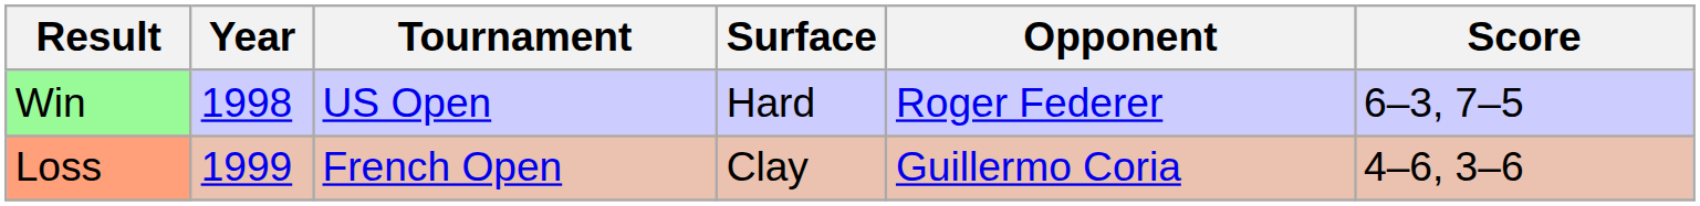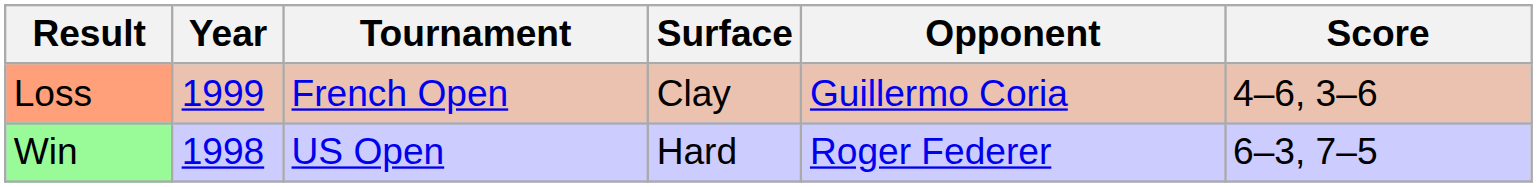rows swapped: Win <-> Loss
